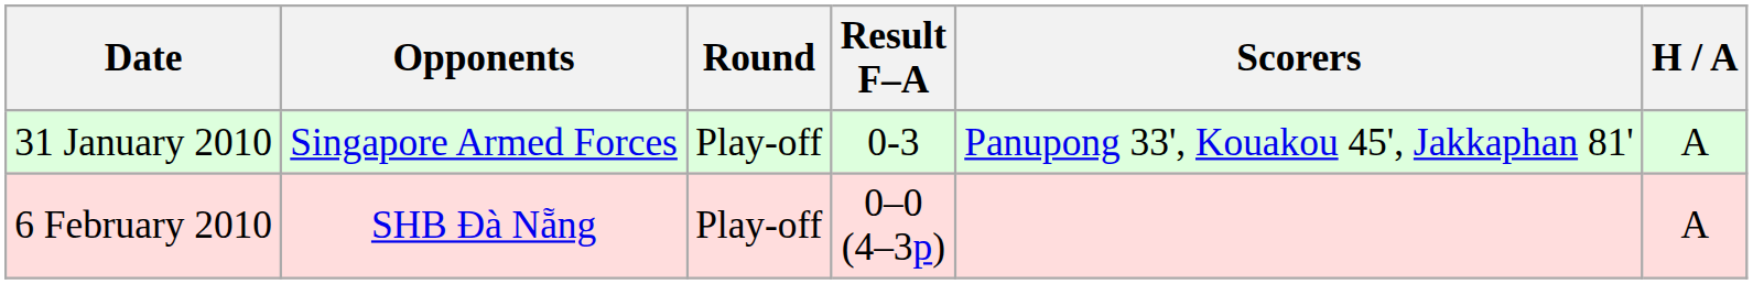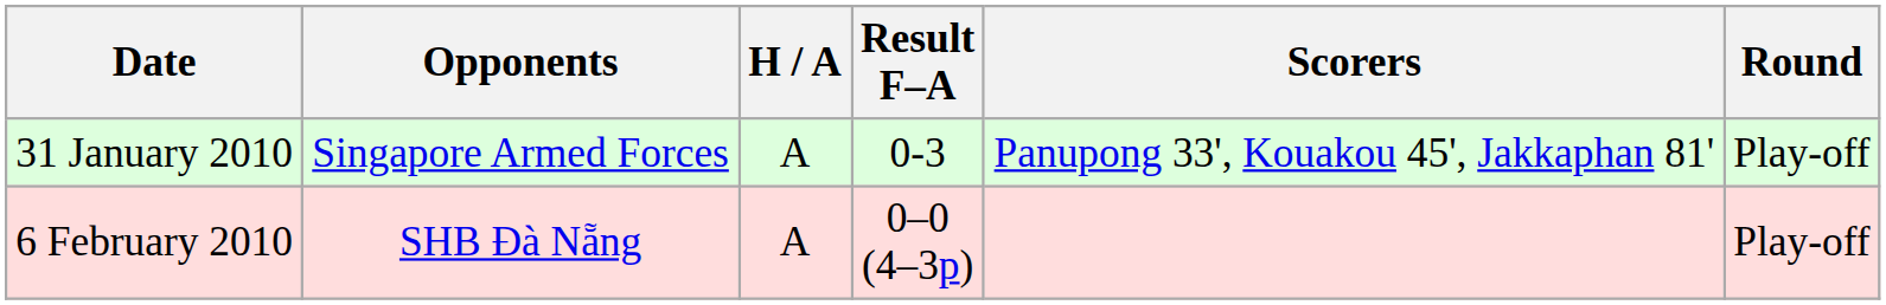columns swapped: H / A <-> Round
